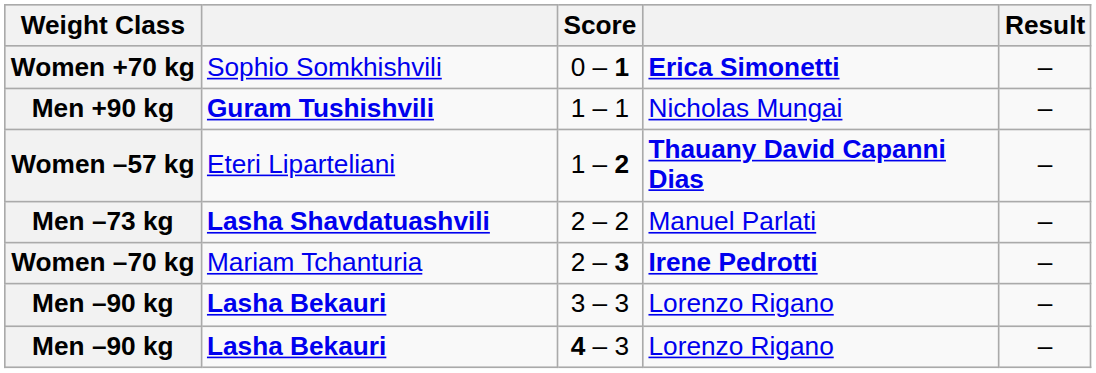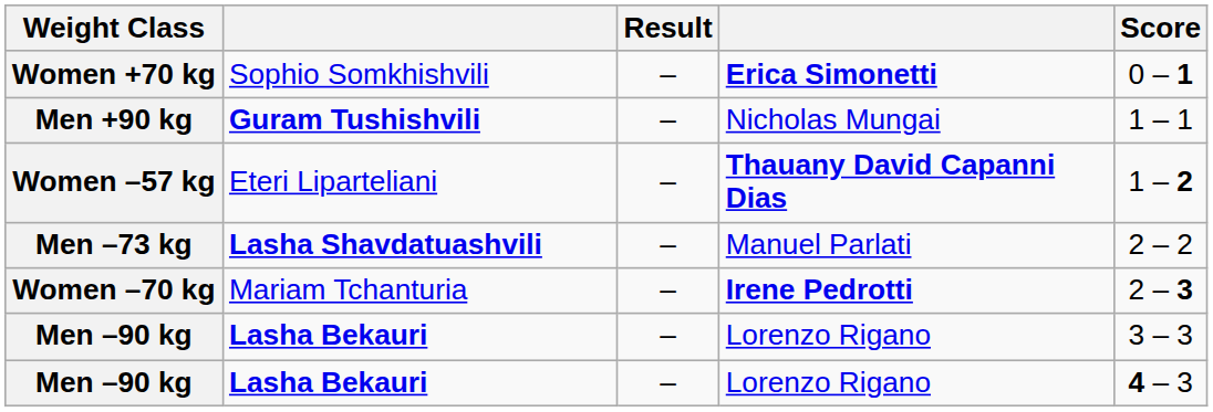columns swapped: Result <-> Score
